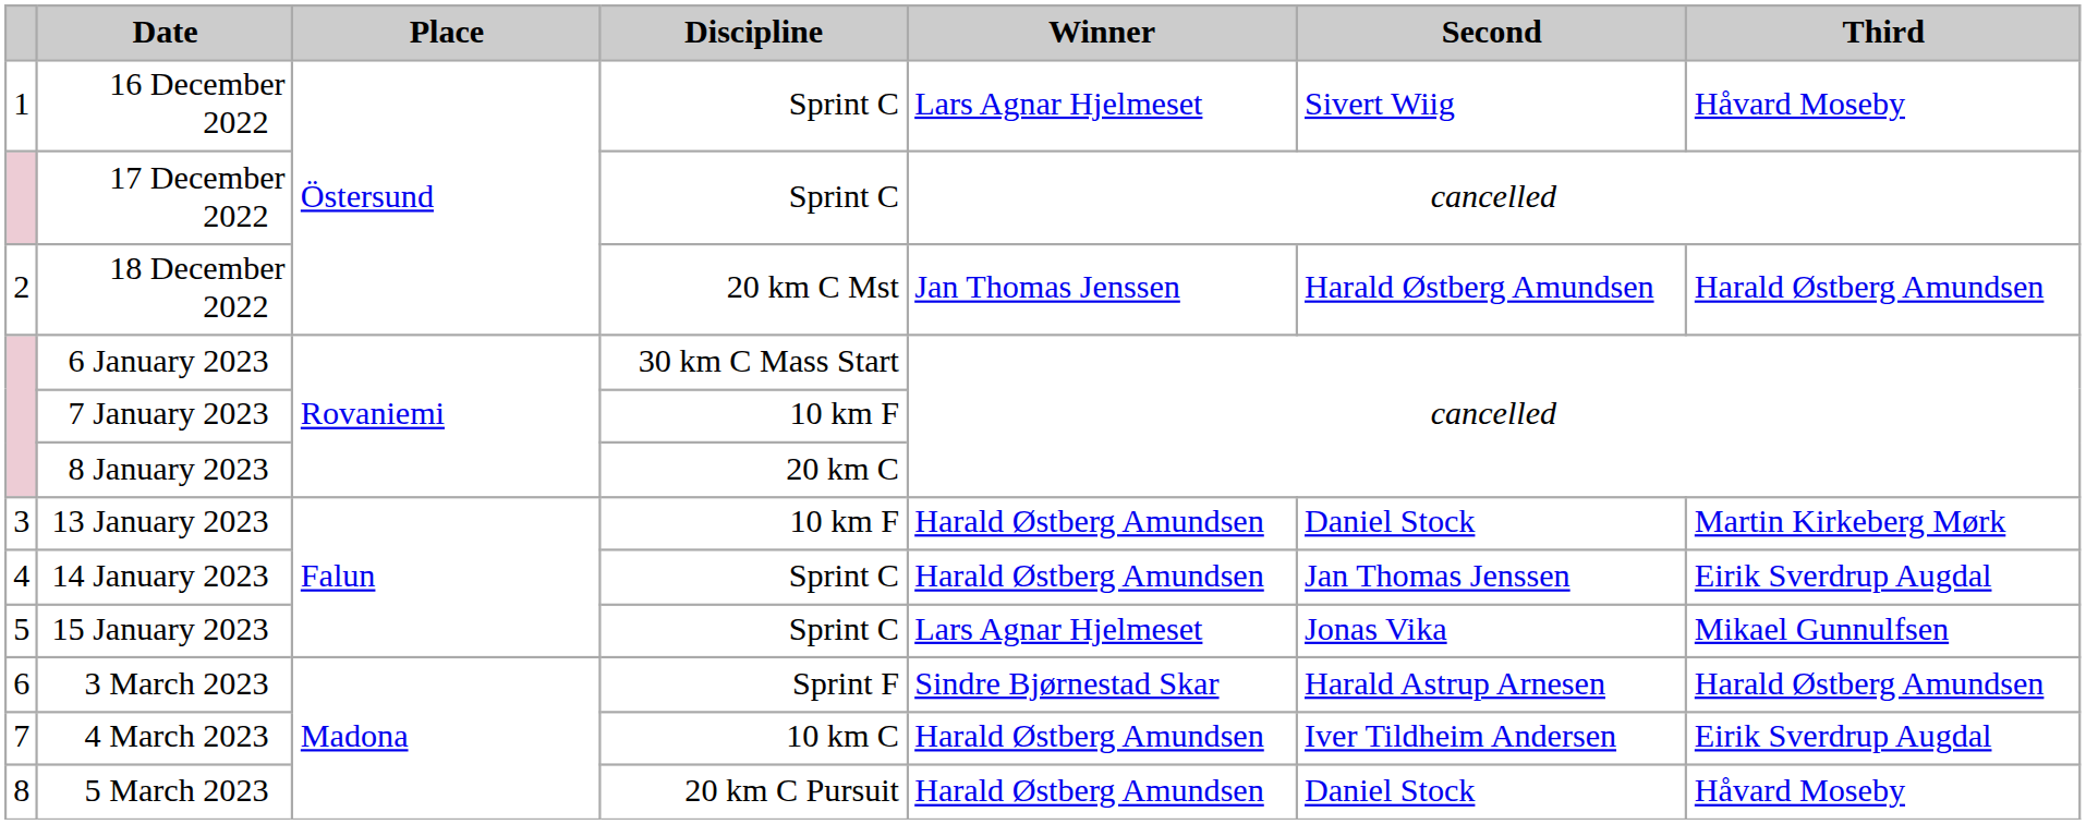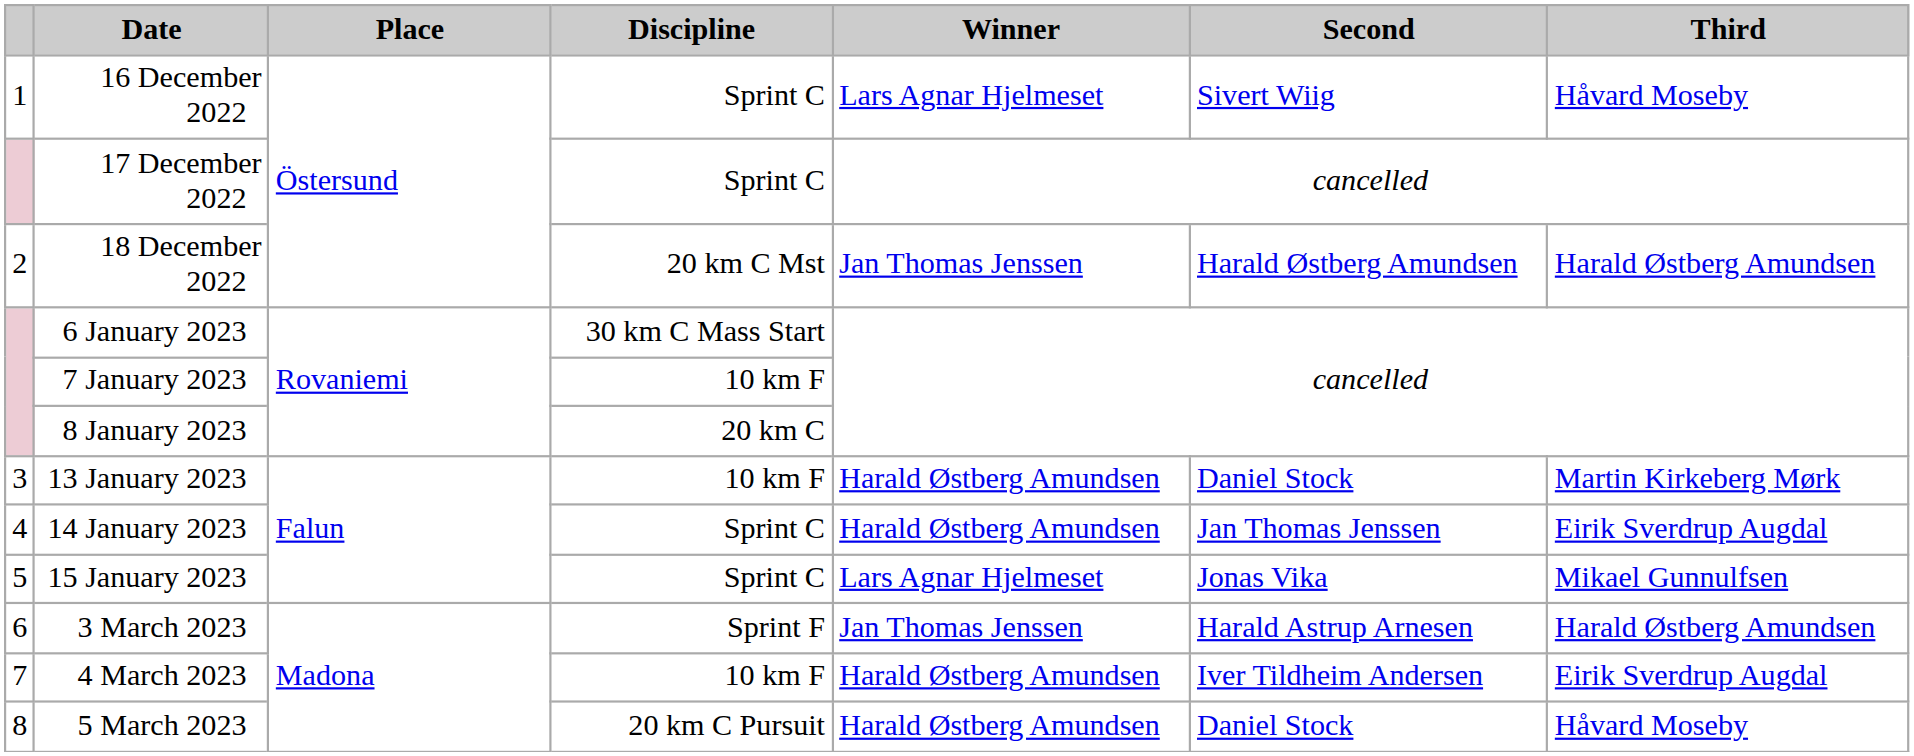3 March 2023 | Winner: Sindre Bjørnestad Skar -> Jan Thomas Jenssen
4 March 2023 | Discipline: 10 km C -> 10 km F
